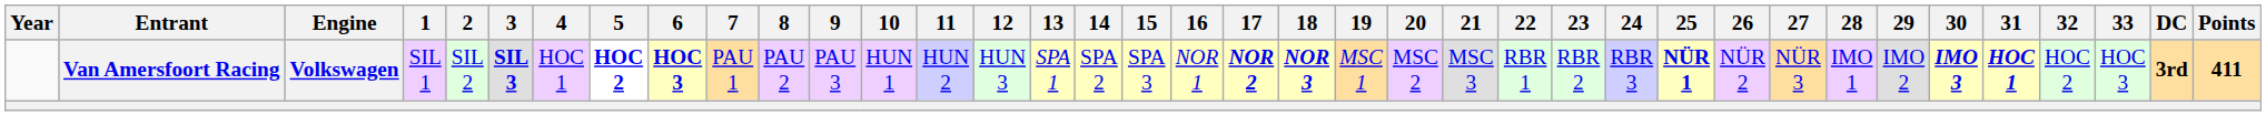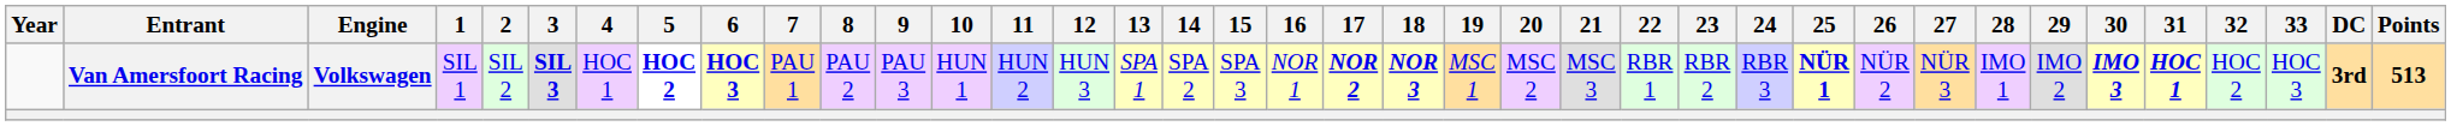Van Amersfoort Racing | Points: 411 -> 513
